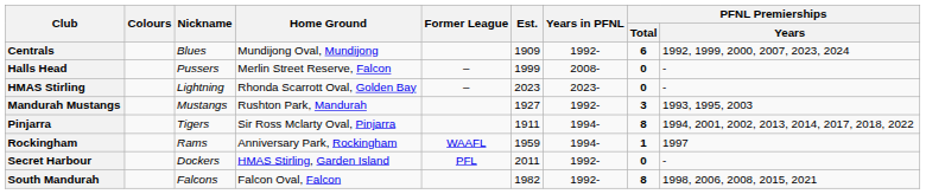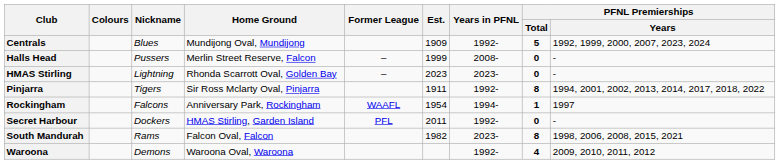Centrals | PFNL Premierships / Total: 6 -> 5
- row: Mandurah Mustangs | Mustangs | Rushton Park, Mandurah | 1927 | 1992- | 3 | 1993, 1995, 2003
Pinjarra | Years in PFNL: 1994- -> 1992-
Rockingham | Nickname: Rams -> Falcons
Rockingham | Est.: 1959 -> 1954
South Mandurah | Nickname: Falcons -> Rams
South Mandurah | Years in PFNL: 1992- -> 2023-
+ row: Waroona | Demons | Waroona Oval, Waroona | 1992- | 4 | 2009, 2010, 2011, 2012
